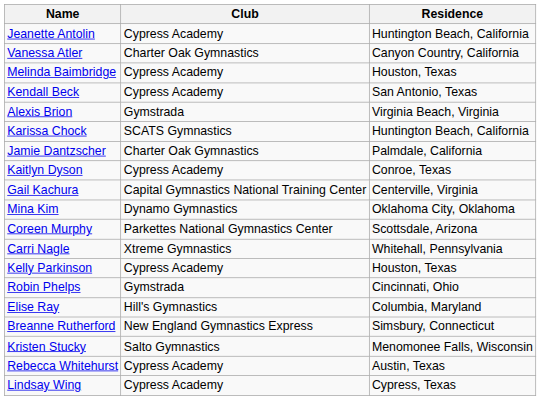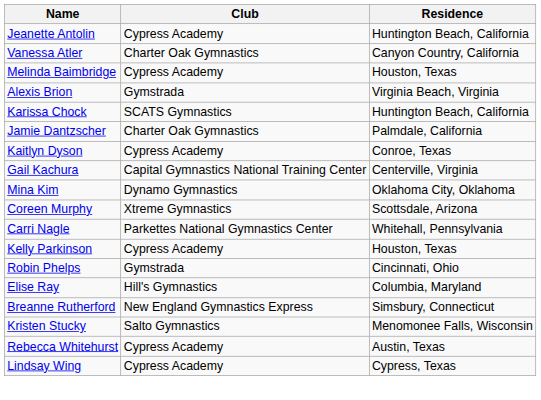- row: Kendall Beck | Cypress Academy | San Antonio, Texas
Coreen Murphy | Club: Parkettes National Gymnastics Center -> Xtreme Gymnastics
Carri Nagle | Club: Xtreme Gymnastics -> Parkettes National Gymnastics Center
